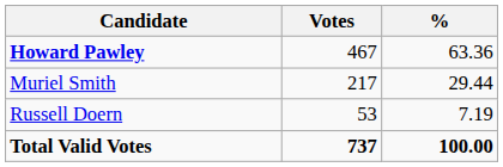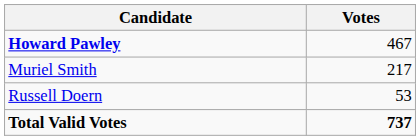- column: % | 63.36 | 29.44 | 7.19 | 100.00
